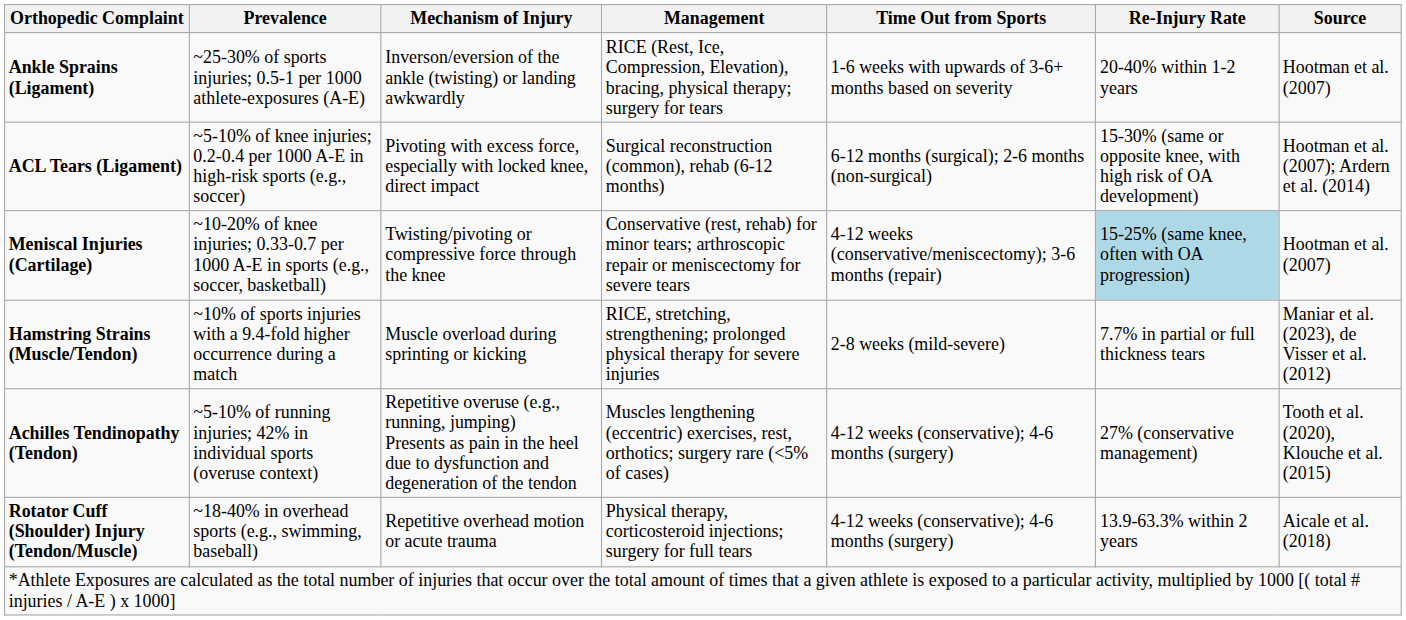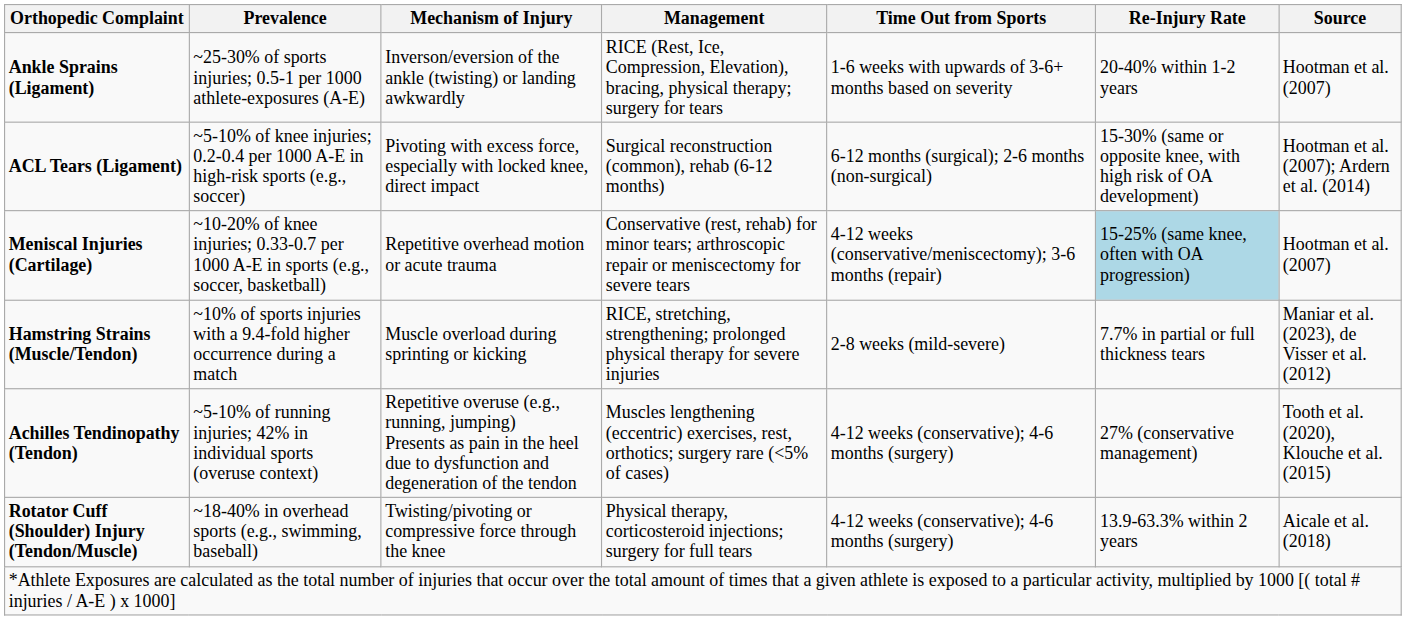Meniscal Injuries (Cartilage) | Mechanism of Injury: Twisting/pivoting or compressive force through the knee -> Repetitive overhead motion or acute trauma
Rotator Cuff (Shoulder) Injury (Tendon/Muscle) | Mechanism of Injury: Repetitive overhead motion or acute trauma -> Twisting/pivoting or compressive force through the knee
